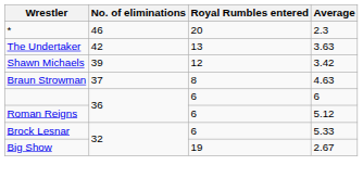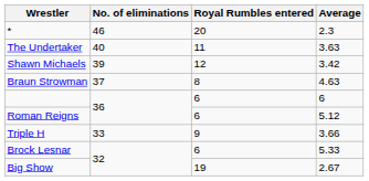The Undertaker | No. of eliminations: 42 -> 40
The Undertaker | Royal Rumbles entered: 13 -> 11
+ row: Triple H | 33 | 9 | 3.66
